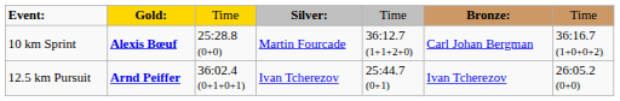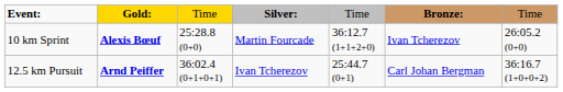10 km Sprint | column 6: Carl Johan Bergman -> Ivan Tcherezov
10 km Sprint | column 7: 36:16.7 (1+0+0+2) -> 26:05.2 (0+0)
12.5 km Pursuit | column 6: Ivan Tcherezov -> Carl Johan Bergman
12.5 km Pursuit | column 7: 26:05.2 (0+0) -> 36:16.7 (1+0+0+2)
